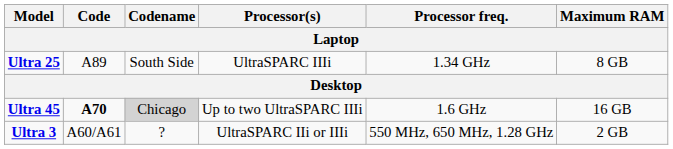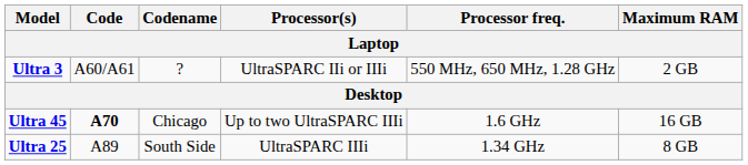rows swapped: Ultra 3 <-> Ultra 25
Ultra 45 | Codename: lightgrey background -> no background
